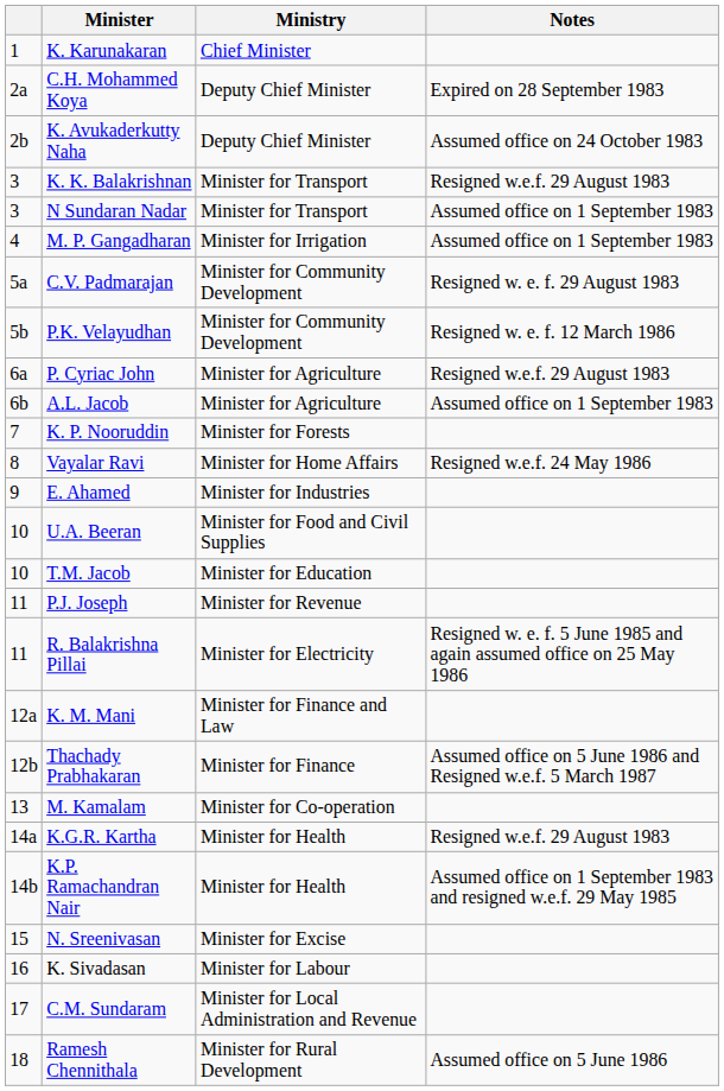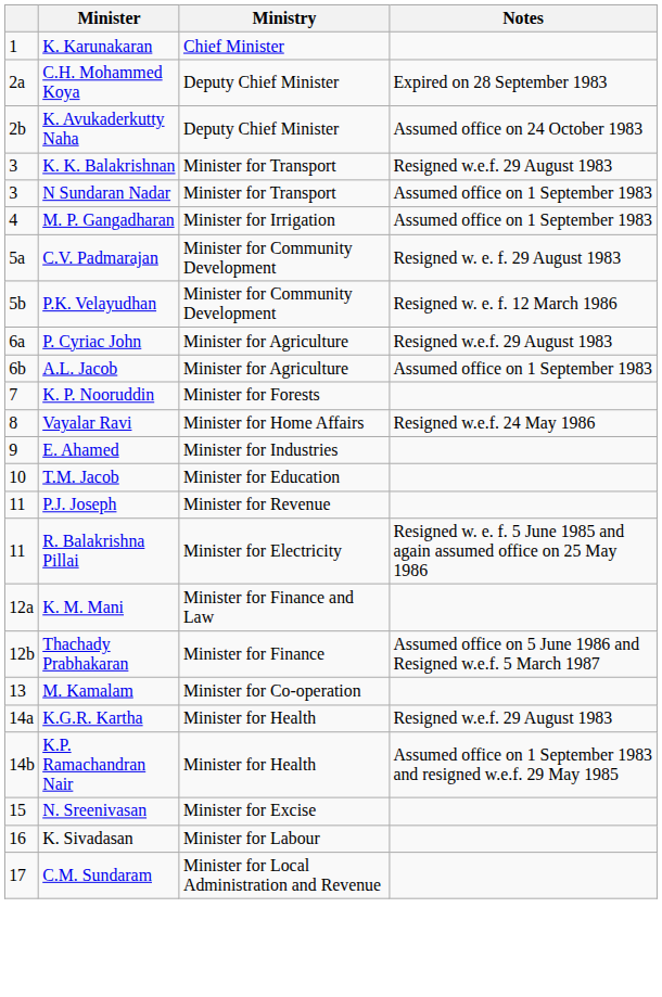- row: 10 | U.A. Beeran | Minister for Food and Civil Supplies
- row: 18 | Ramesh Chennithala | Minister for Rural Development | Assumed office on 5 June 1986
